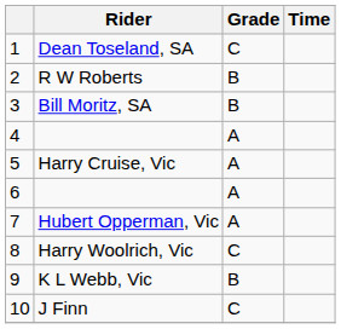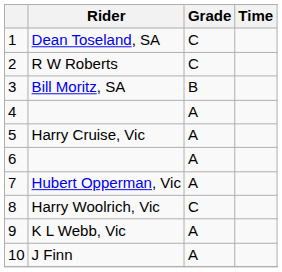R W Roberts | Grade: B -> C
K L Webb, Vic | Grade: B -> A
J Finn | Grade: C -> A
